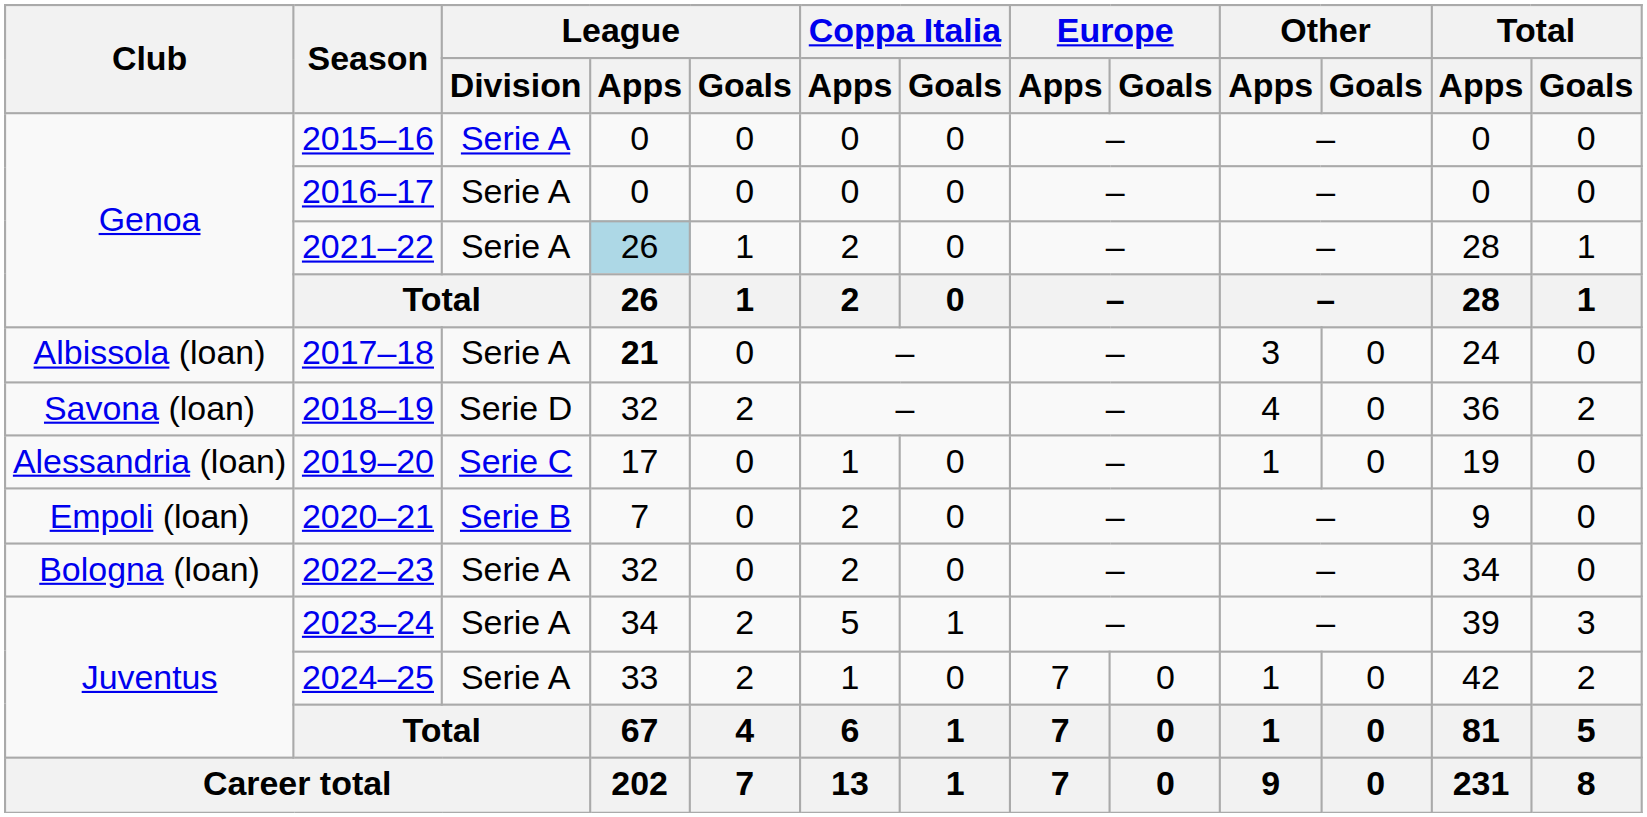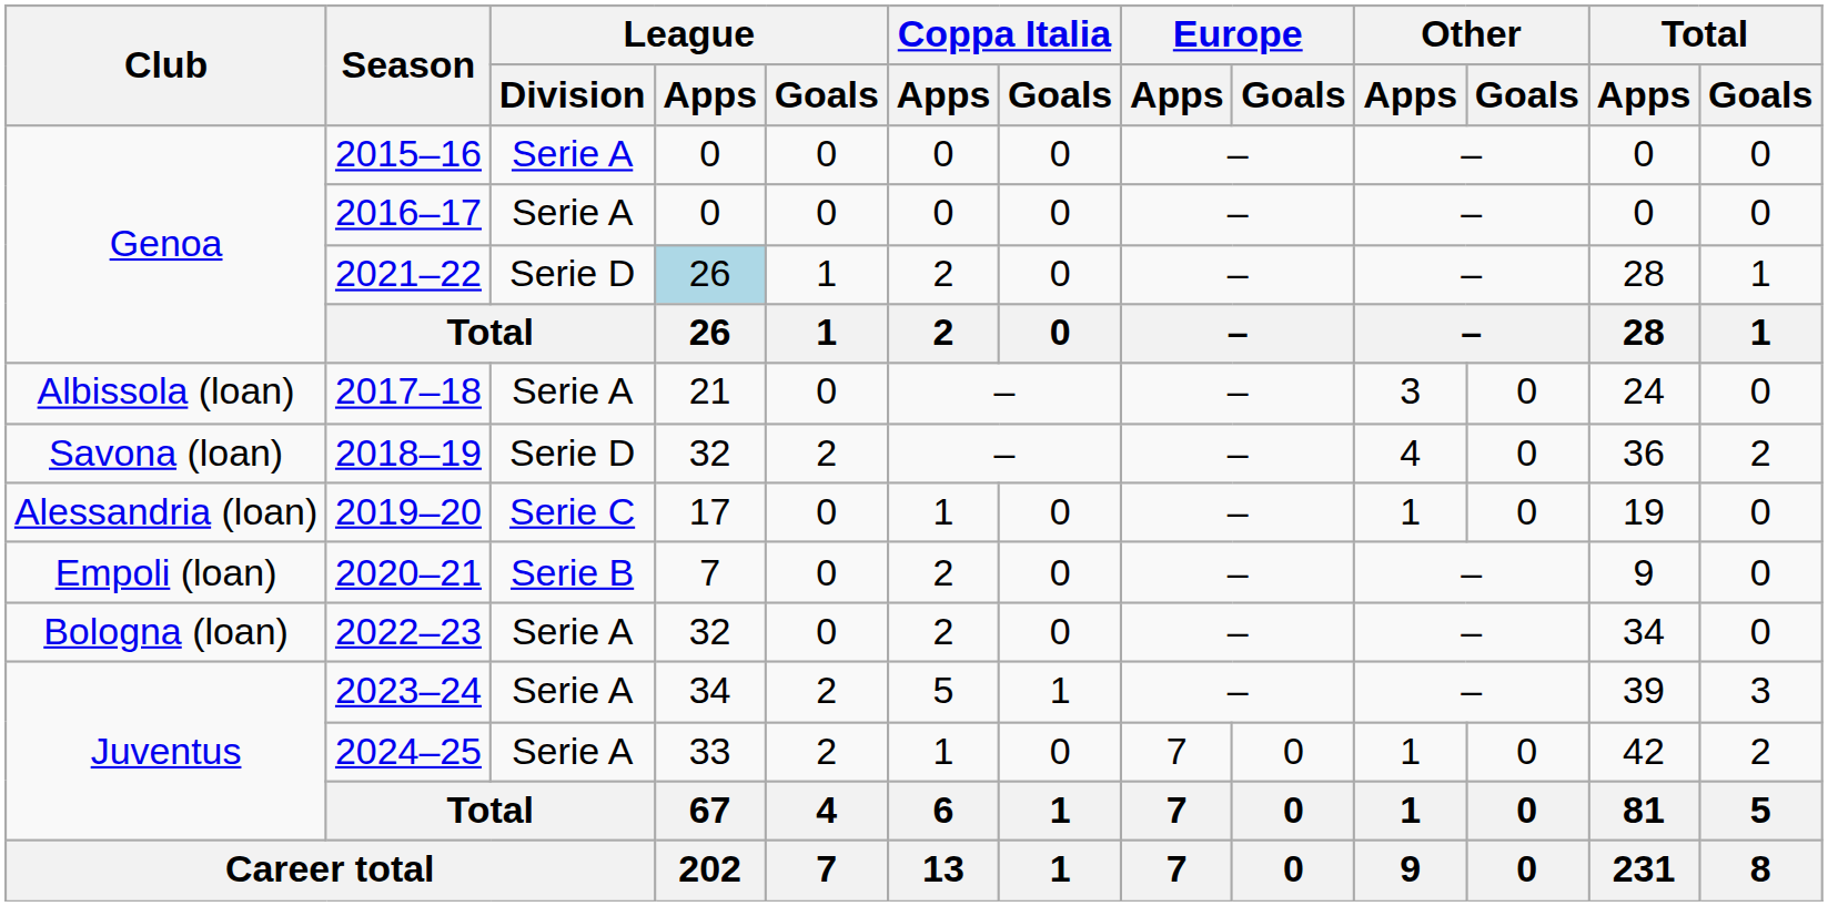2021–22 | League / Division: Serie A -> Serie D
2017–18 | League / Apps: bold -> normal
